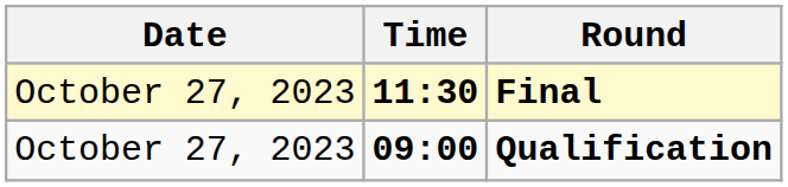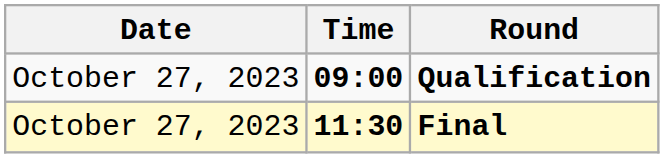rows swapped: Qualification <-> Final
